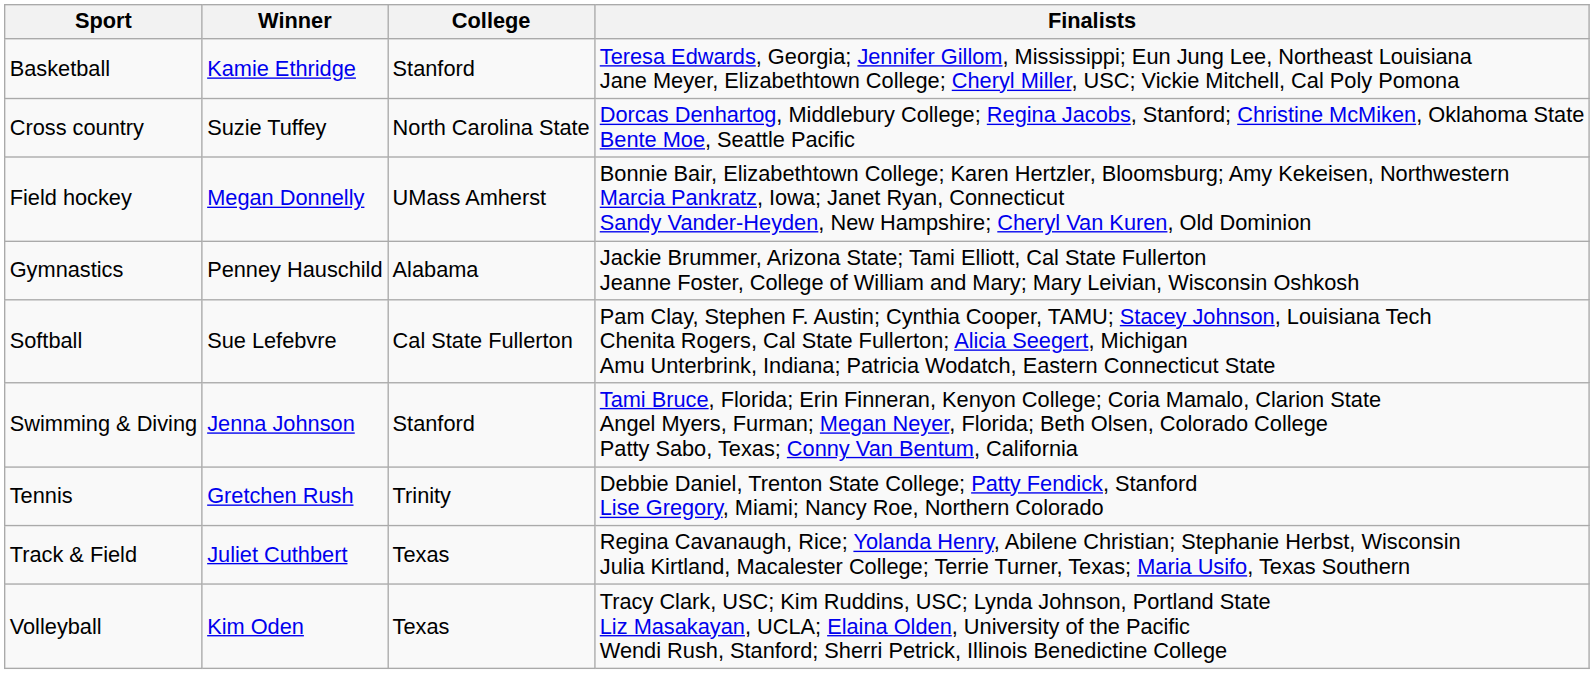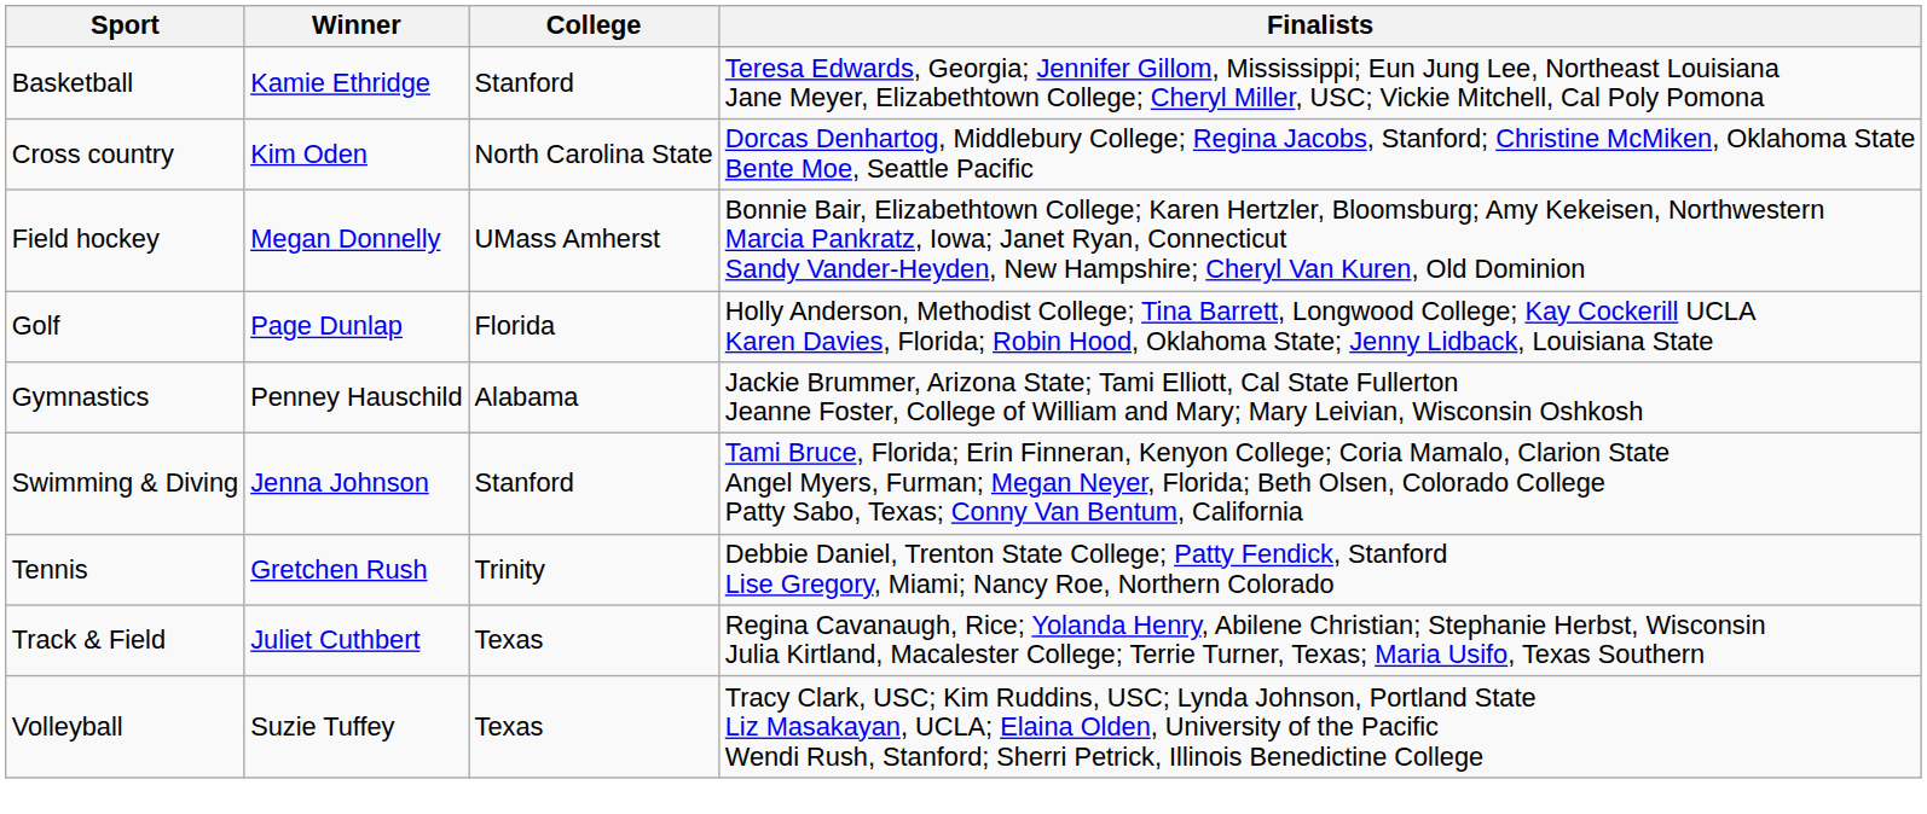Cross country | Winner: Suzie Tuffey -> Kim Oden
+ row: Golf | Page Dunlap | Florida | Holly Anderson, Methodist College; Tina Barrett, Longwood College; Kay Cockerill UCLA Karen Davies, Florida; Robin Hood, Oklahoma State; Jenny Lidback, Louisiana State
- row: Softball | Sue Lefebvre | Cal State Fullerton | Pam Clay, Stephen F. Austin; Cynthia Cooper, TAMU; Stacey Johnson, Louisiana Tech Chenita Rogers, Cal State Fullerton; Alicia Seegert, Michigan Amu Unterbrink, Indiana; Patricia Wodatch, Eastern Connecticut State
Volleyball | Winner: Kim Oden -> Suzie Tuffey
